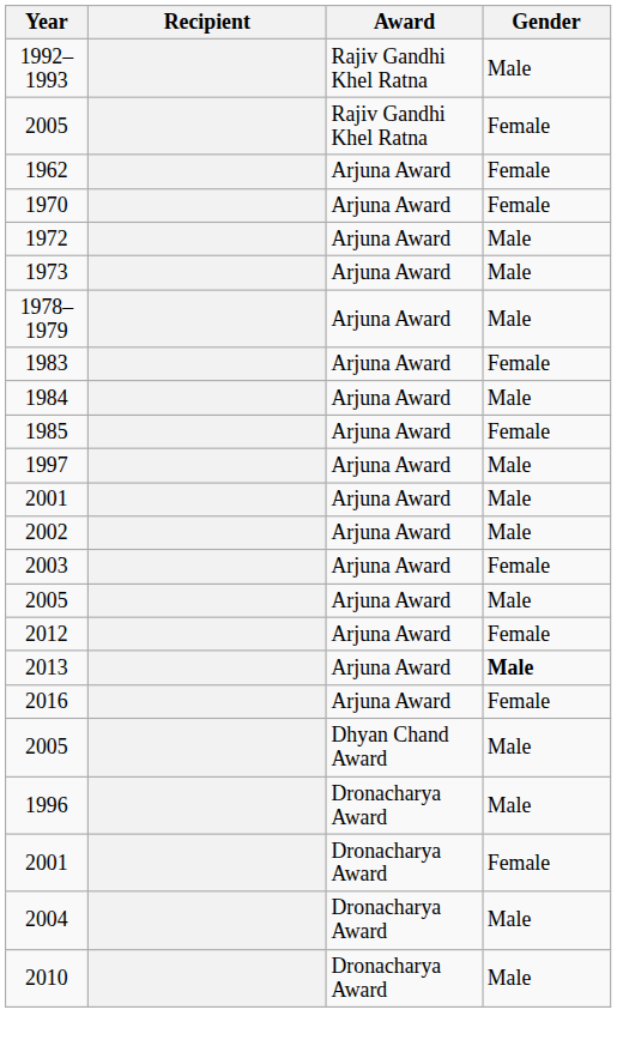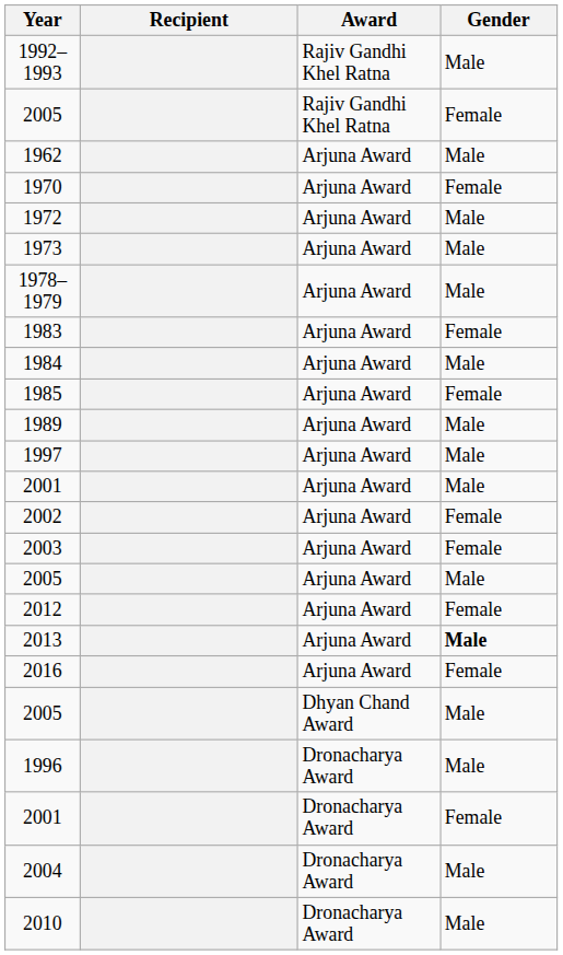1962 | Gender: Female -> Male
+ row: 1989 | Arjuna Award | Male
2002 | Gender: Male -> Female
